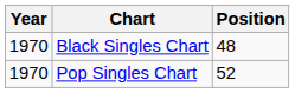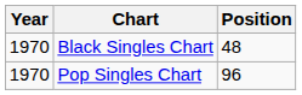Pop Singles Chart | Position: 52 -> 96
